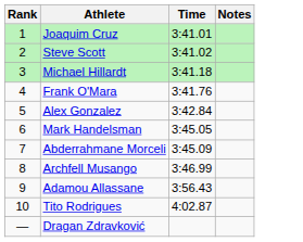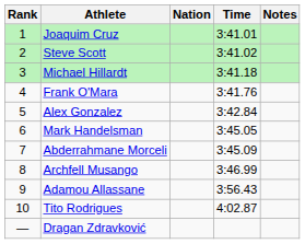+ column: Nation
